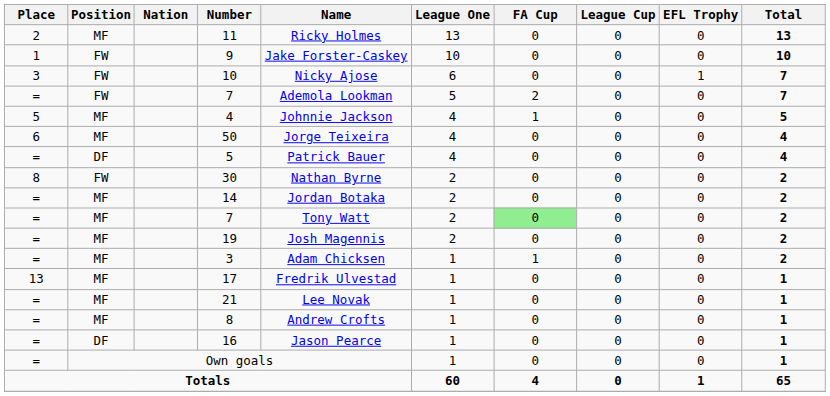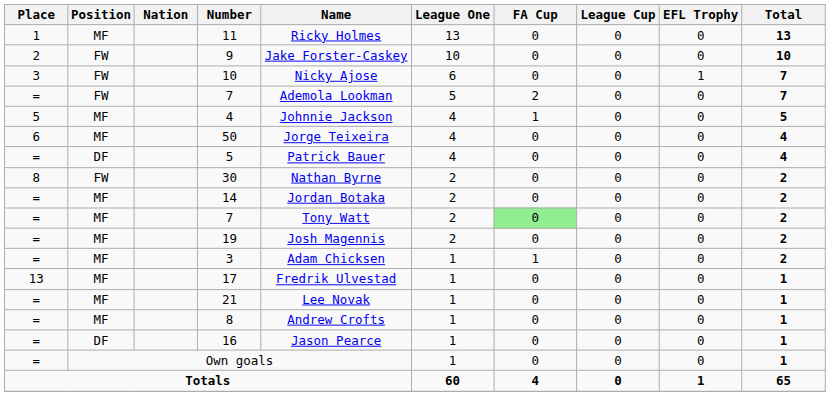11 | Place: 2 -> 1
9 | Place: 1 -> 2
